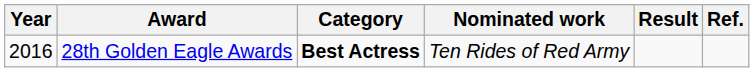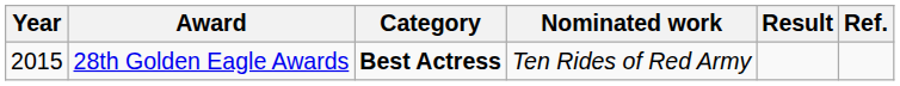28th Golden Eagle Awards | Year: 2016 -> 2015
